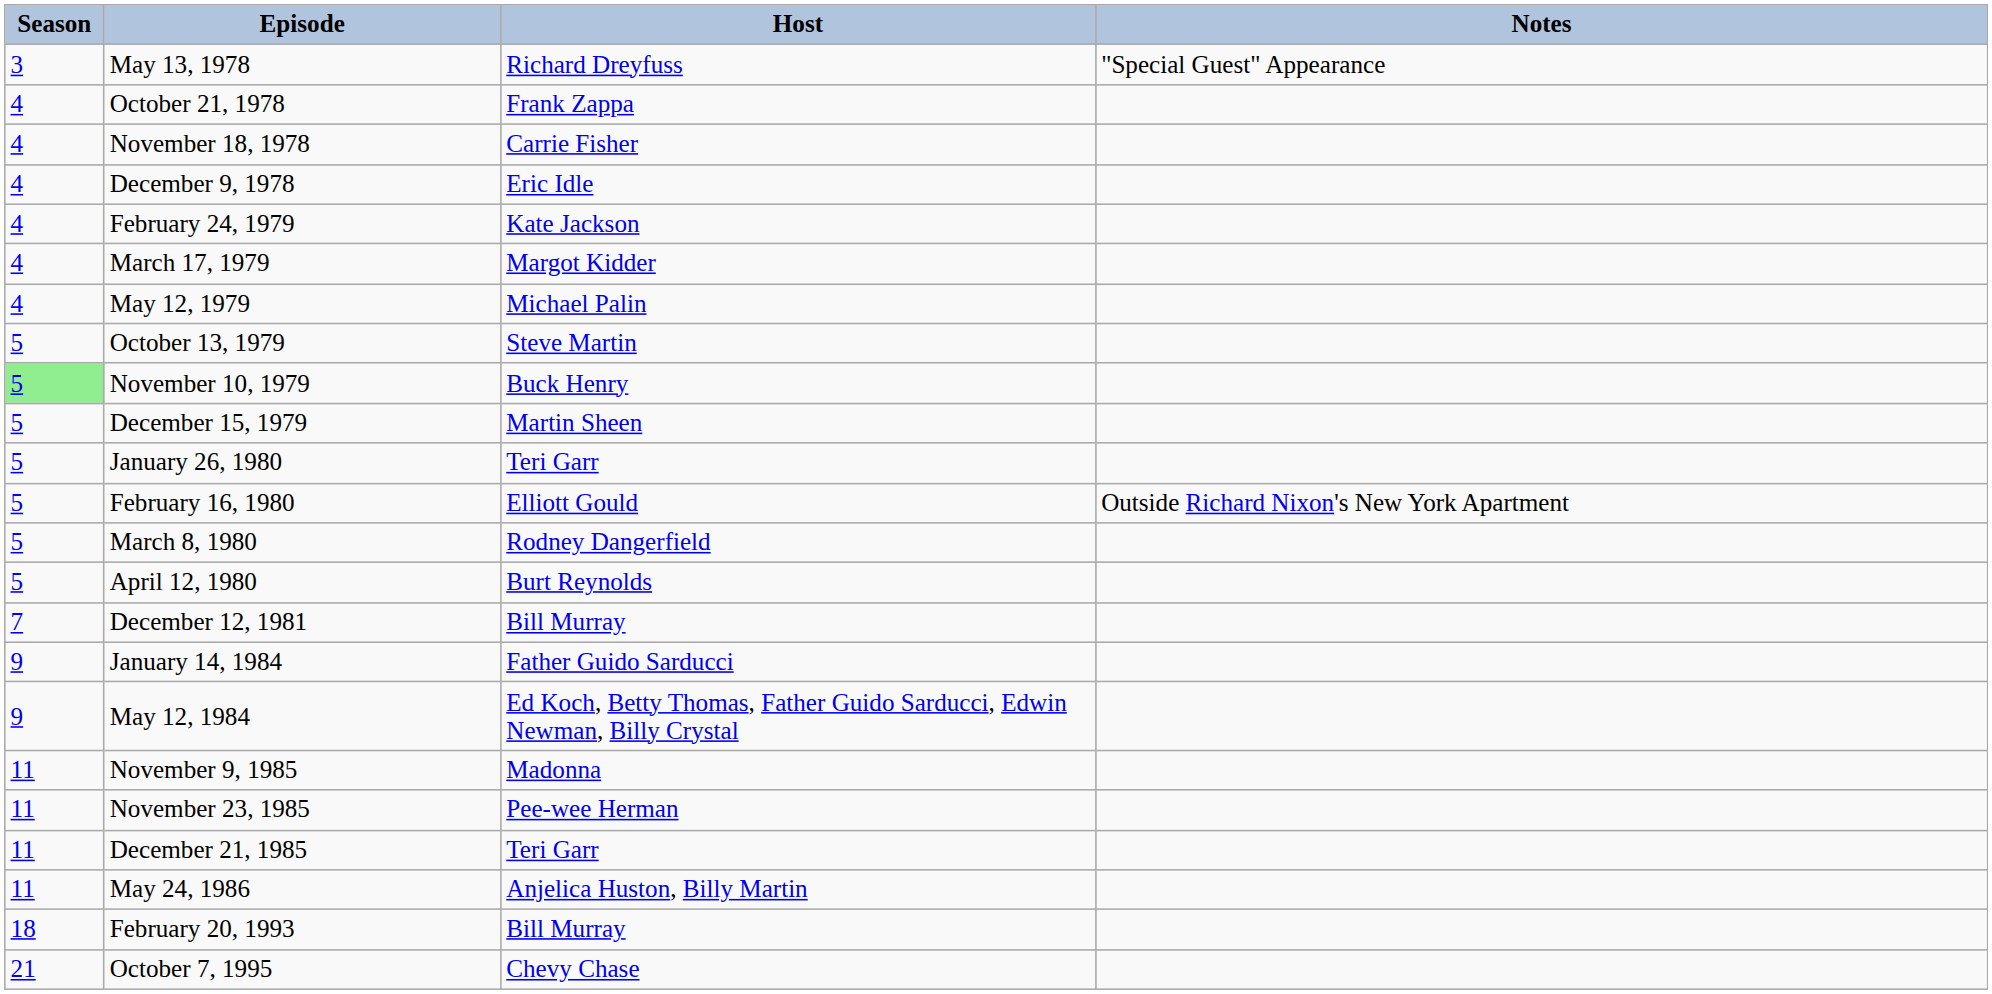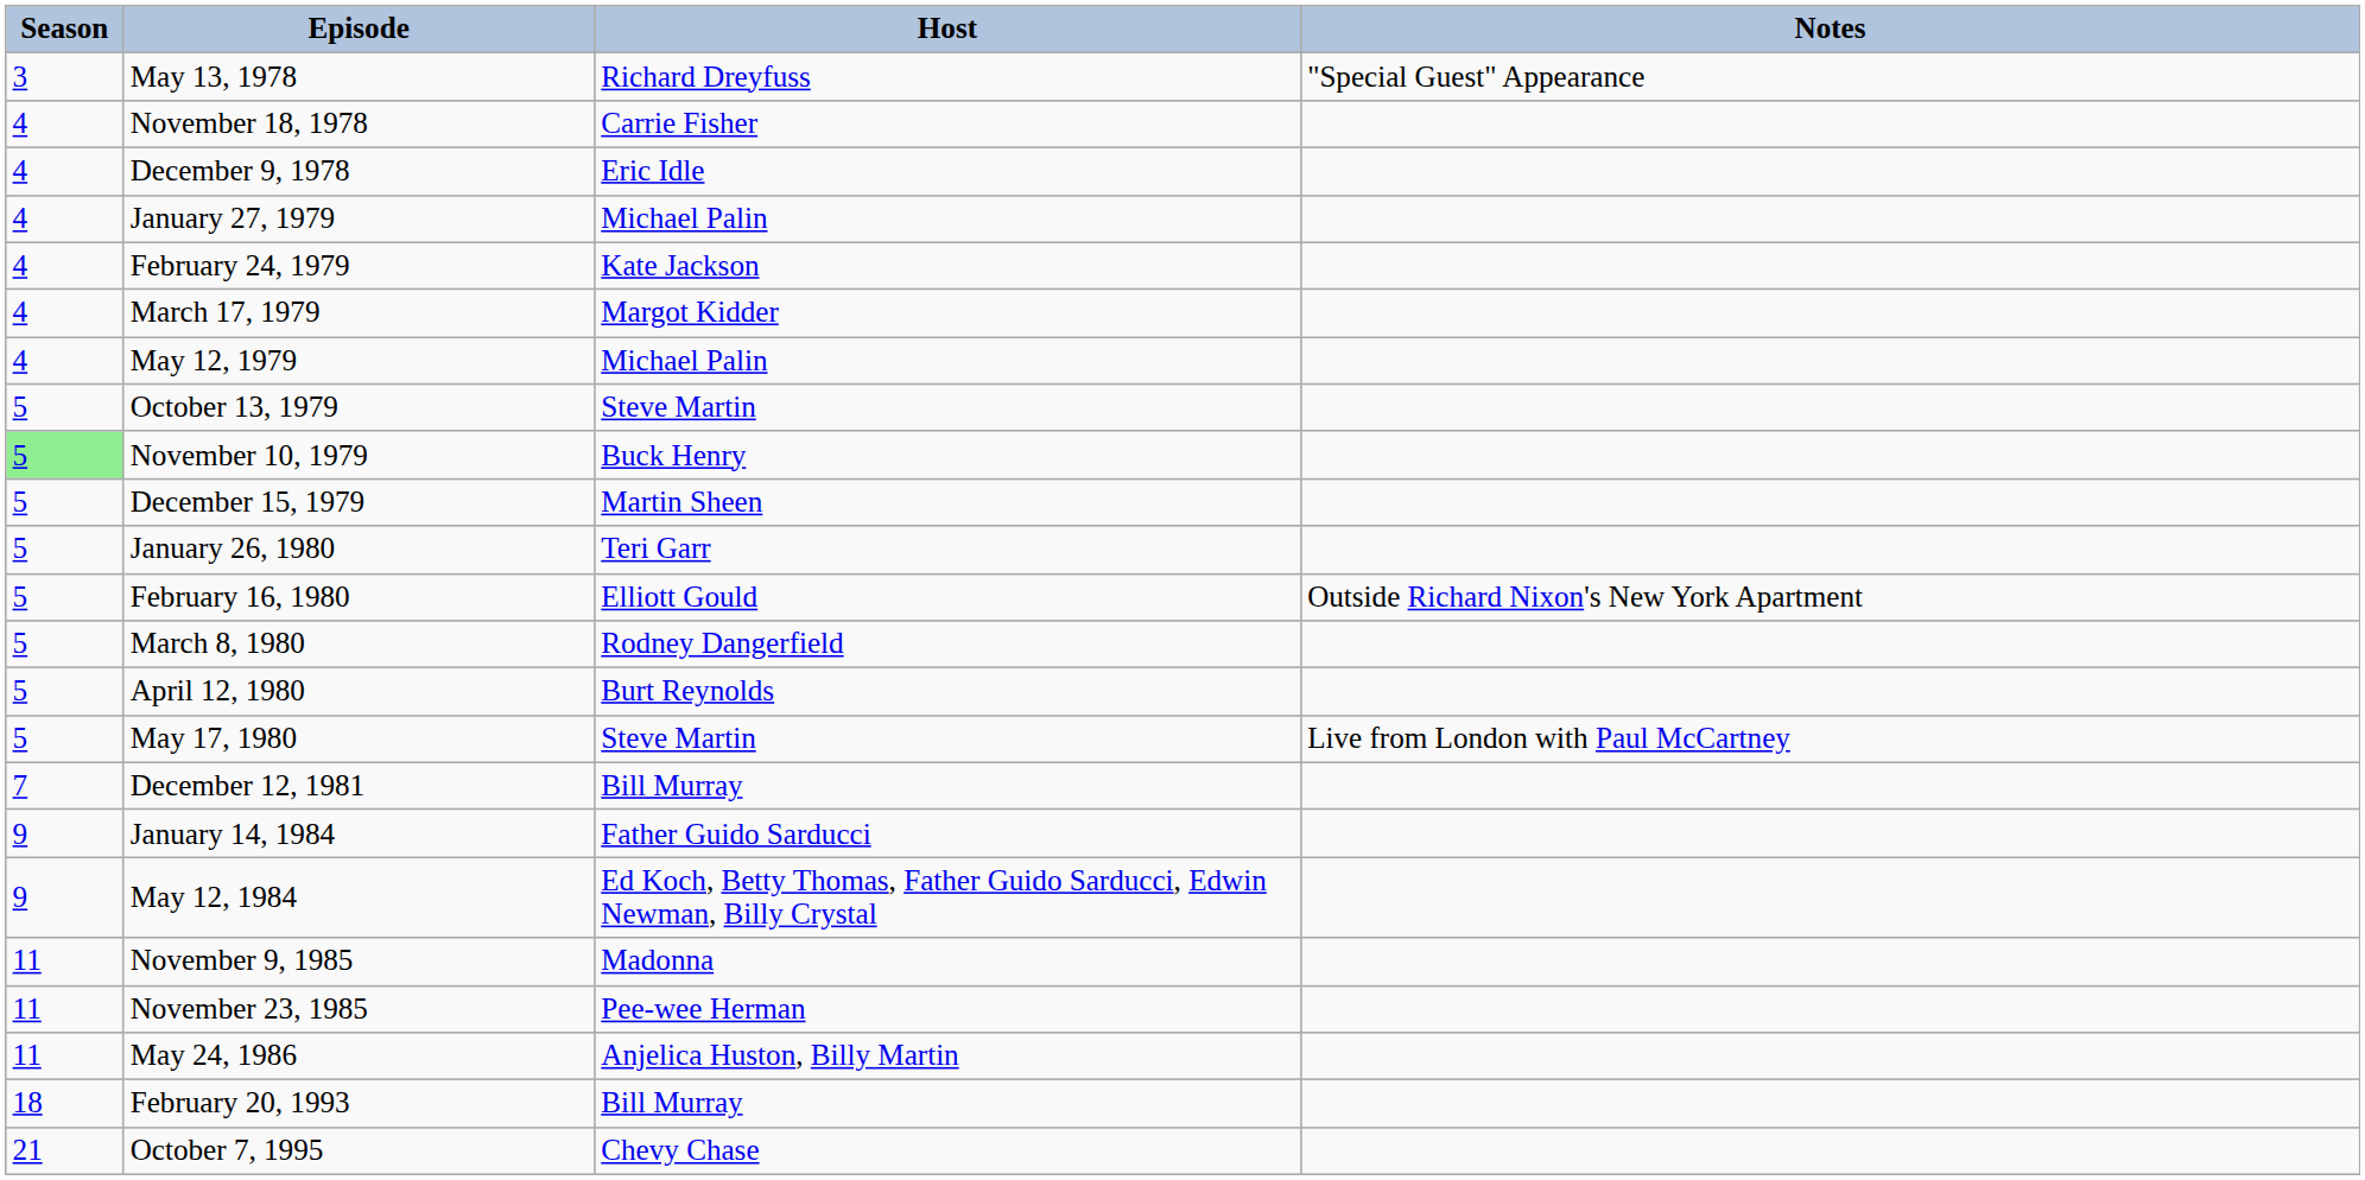- row: 4 | October 21, 1978 | Frank Zappa
+ row: 4 | January 27, 1979 | Michael Palin
+ row: 5 | May 17, 1980 | Steve Martin | Live from London with Paul McCartney
- row: 11 | December 21, 1985 | Teri Garr
